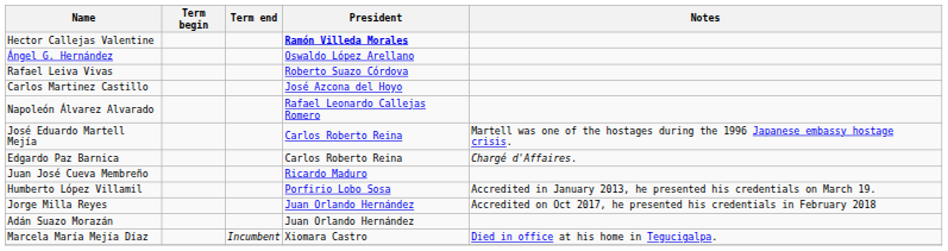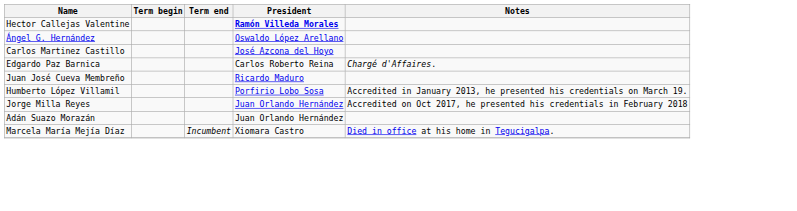- row: Rafael Leiva Vivas | Roberto Suazo Córdova
- row: Napoleón Álvarez Alvarado | Rafael Leonardo Callejas Romero
- row: José Eduardo Martell Mejía | Carlos Roberto Reina | Martell was one of the hostages during the 1996 Japanese embassy hostage crisis.
